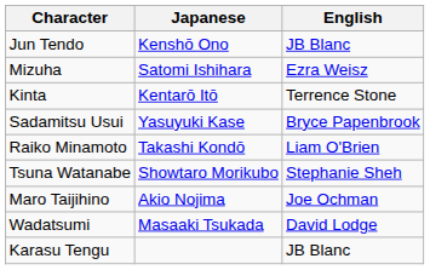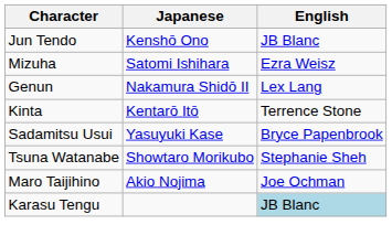+ row: Genun | Nakamura Shidō II | Lex Lang
- row: Raiko Minamoto | Takashi Kondō | Liam O'Brien
- row: Wadatsumi | Masaaki Tsukada | David Lodge
Karasu Tengu | English: no background -> lightblue background
